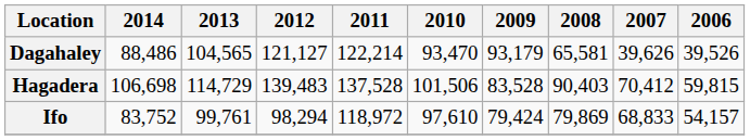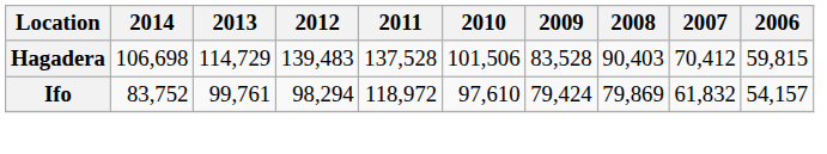- row: Dagahaley | 88,486 | 104,565 | 121,127 | 122,214 | 93,470 | 93,179 | 65,581 | 39,626 | 39,526
Ifo | 2007: 68,833 -> 61,832
